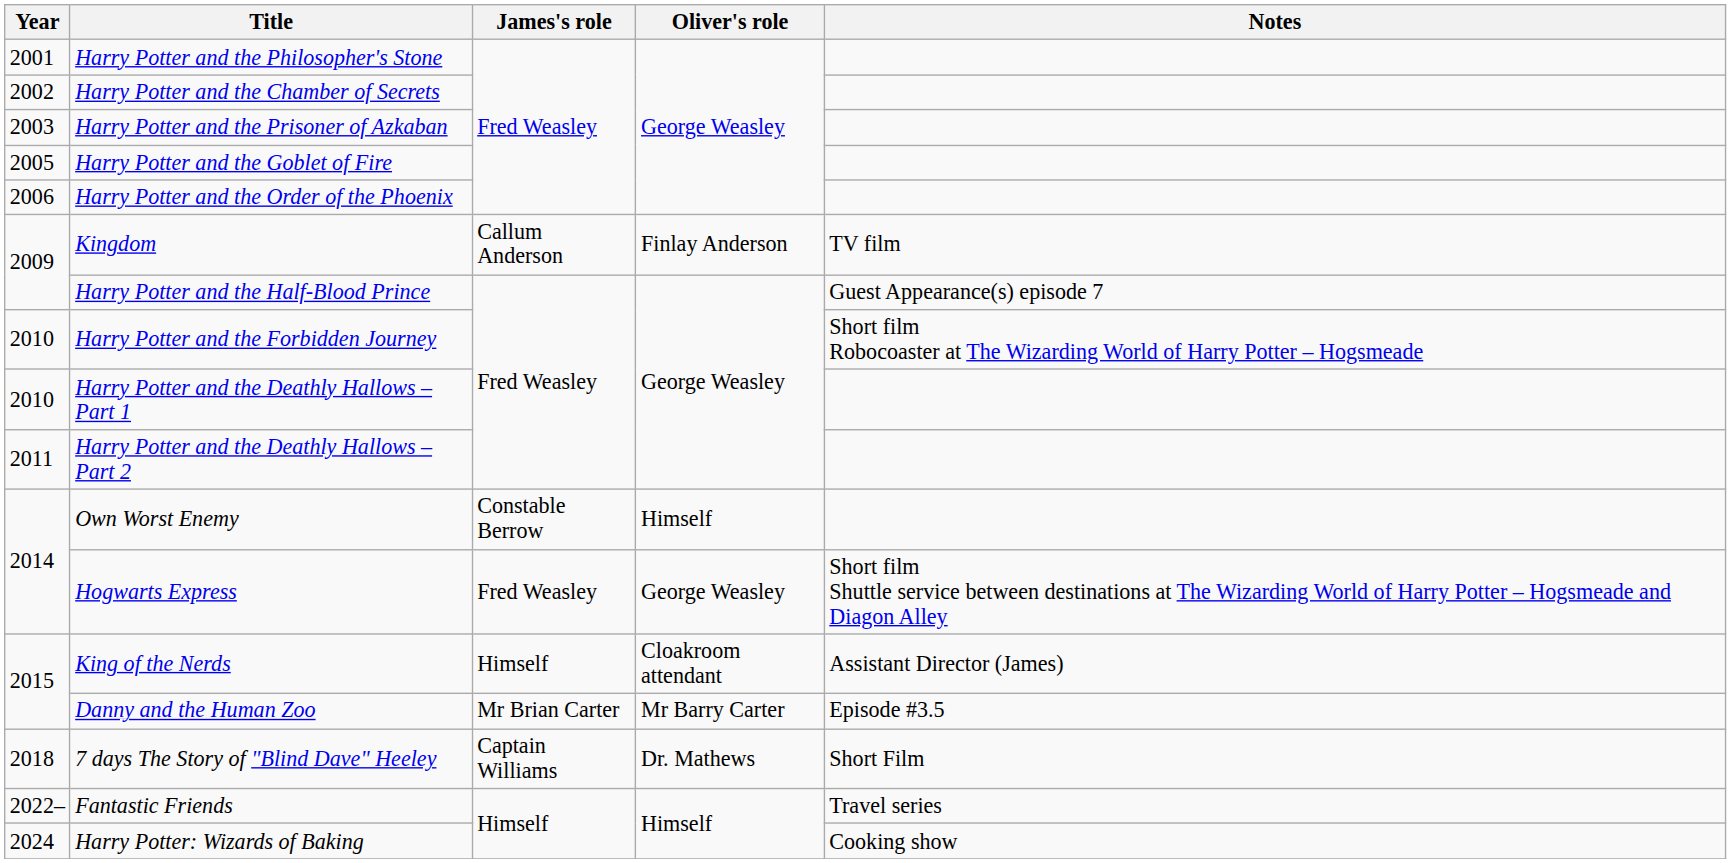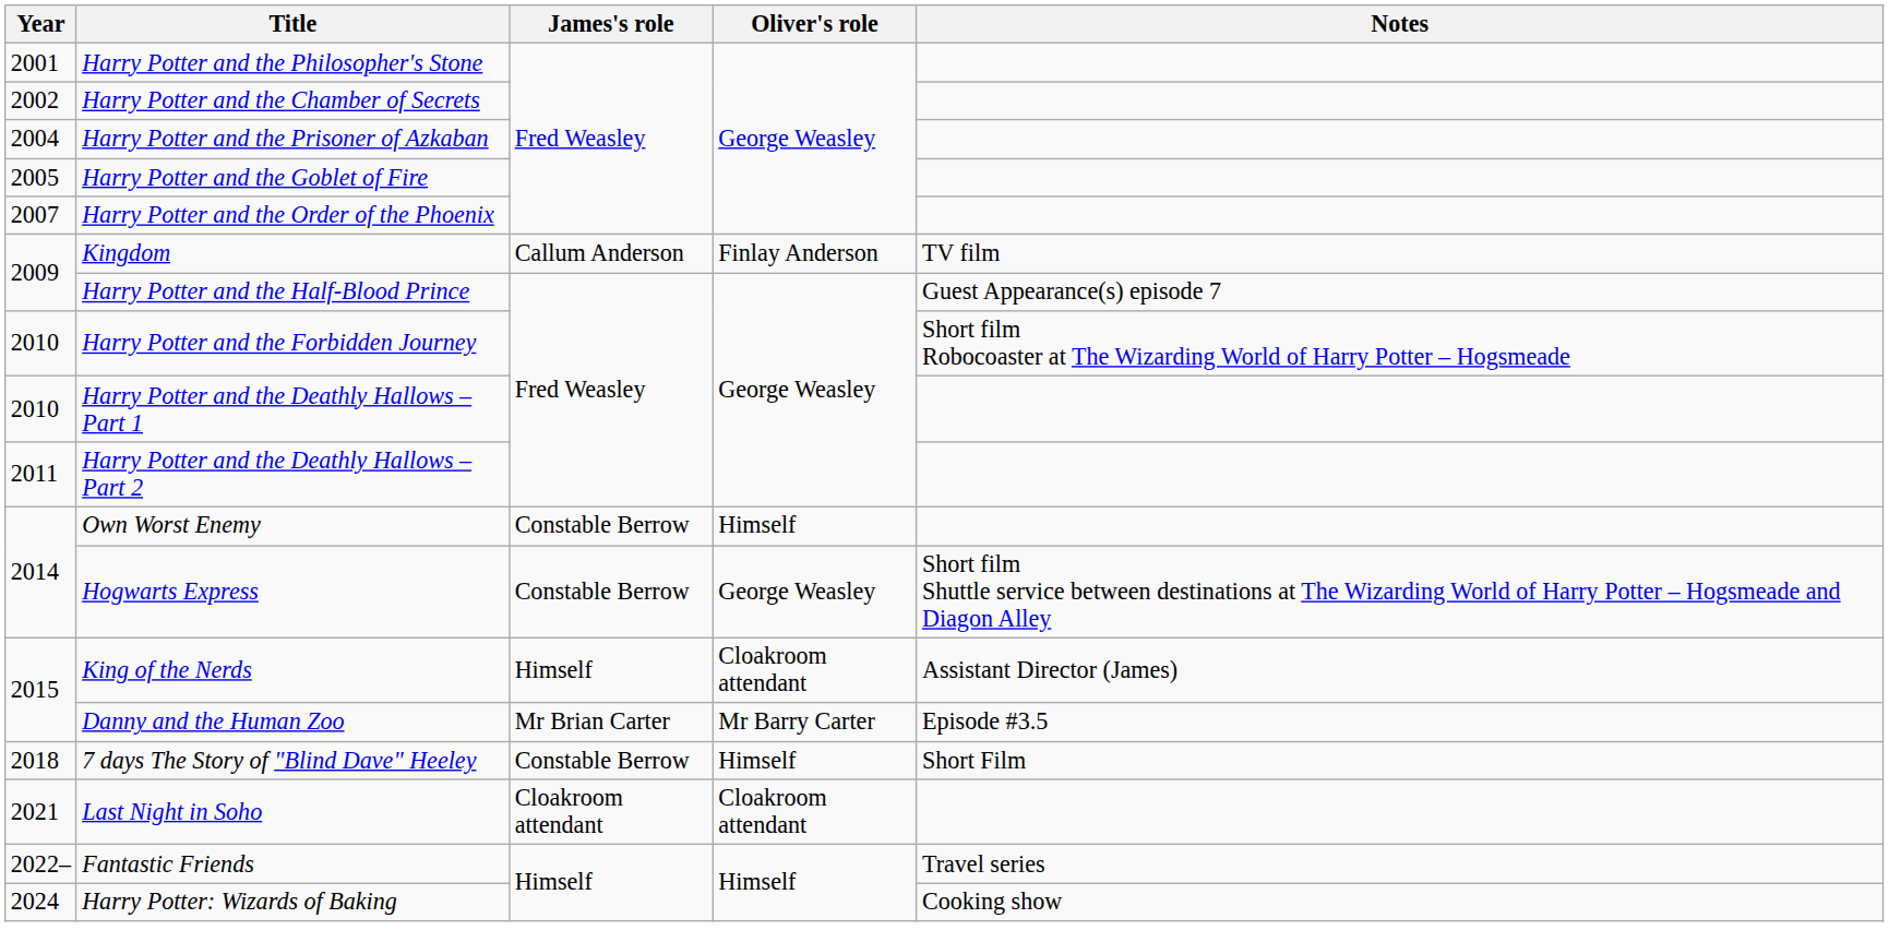Harry Potter and the Prisoner of Azkaban | Year: 2003 -> 2004
Harry Potter and the Order of the Phoenix | Year: 2006 -> 2007
Hogwarts Express | James's role: Fred Weasley -> Constable Berrow
7 days The Story of "Blind Dave" Heeley | James's role: Captain Williams -> Constable Berrow
7 days The Story of "Blind Dave" Heeley | Oliver's role: Dr. Mathews -> Himself
+ row: 2021 | Last Night in Soho | Cloakroom attendant | Cloakroom attendant
